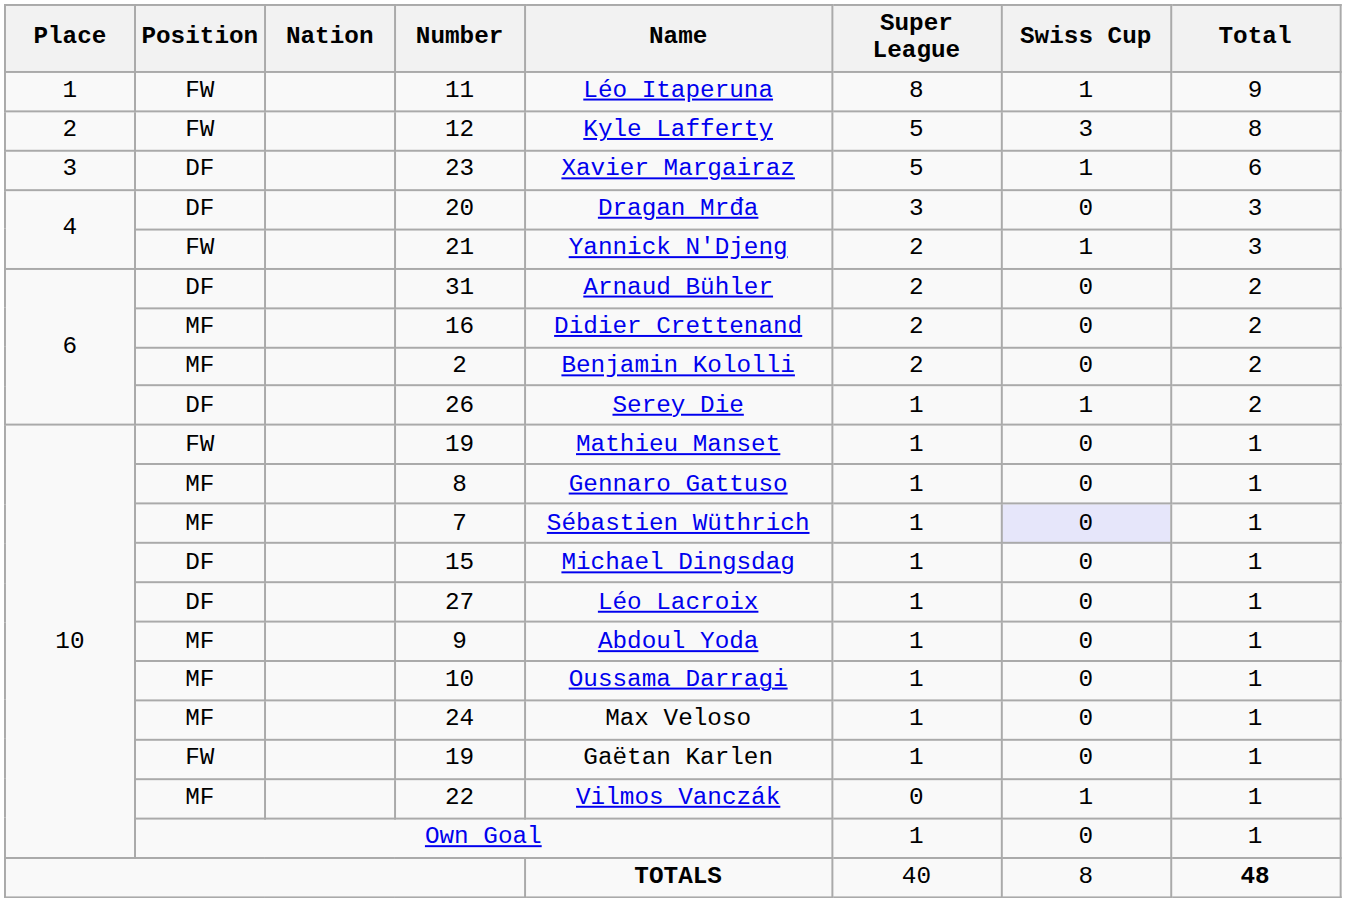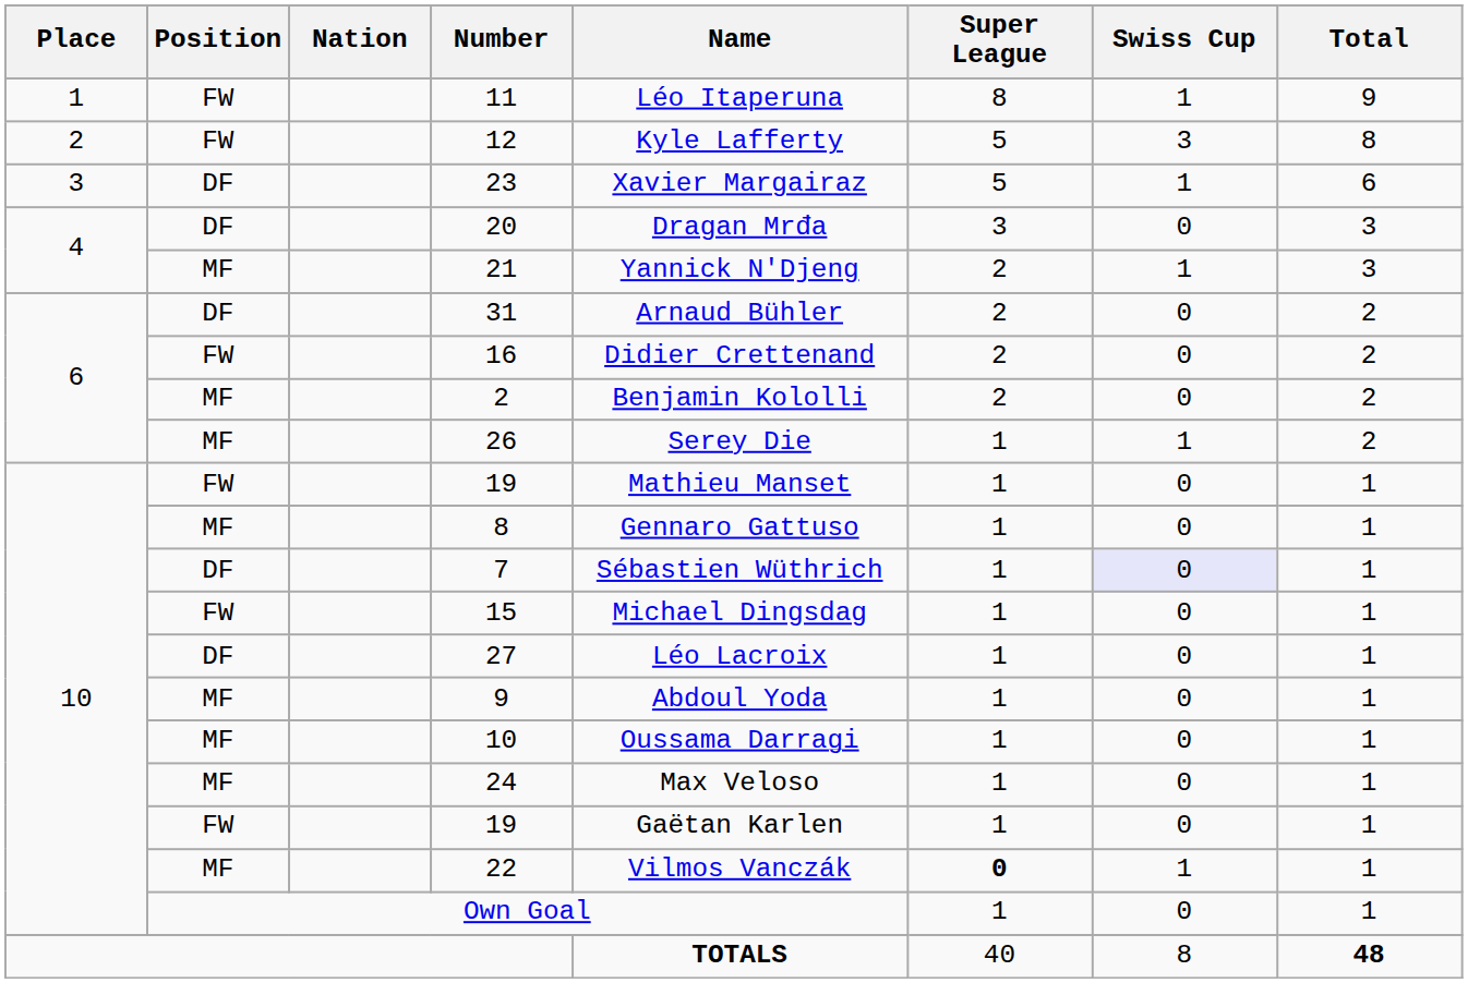21 | Position: FW -> MF
16 | Position: MF -> FW
26 | Position: DF -> MF
7 | Position: MF -> DF
15 | Position: DF -> FW
22 | Super League: normal -> bold
